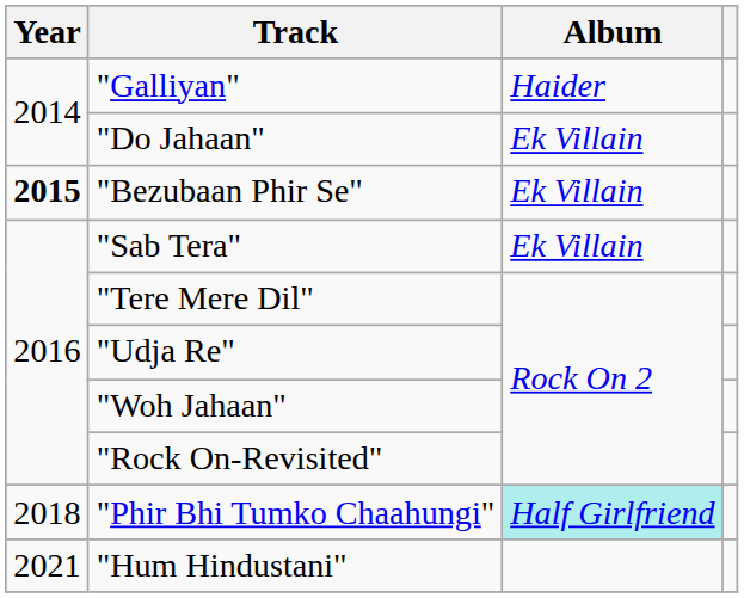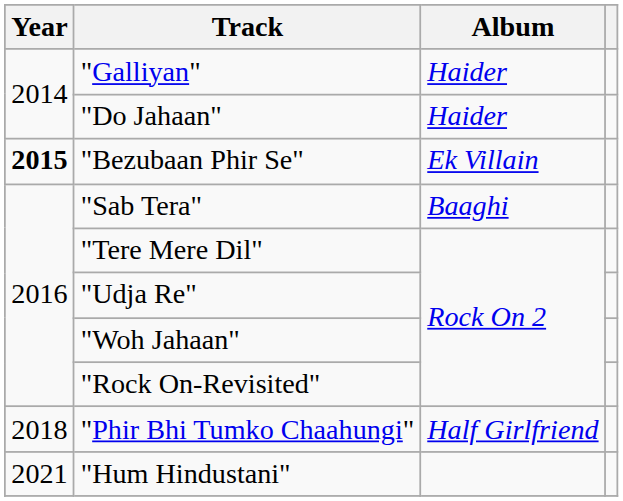"Do Jahaan" | Album: Ek Villain -> Haider
"Sab Tera" | Album: Ek Villain -> Baaghi
"Phir Bhi Tumko Chaahungi" | Album: paleturquoise background -> no background
